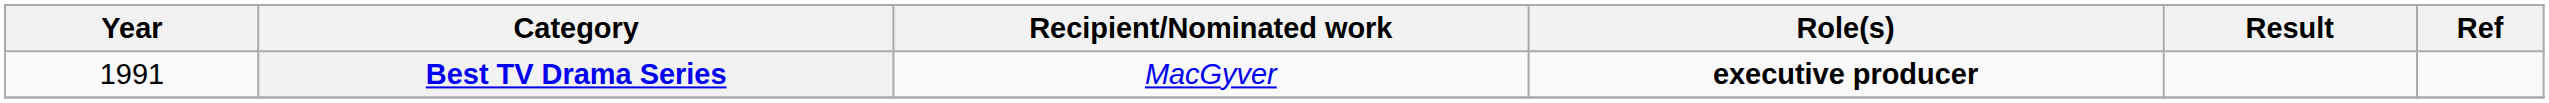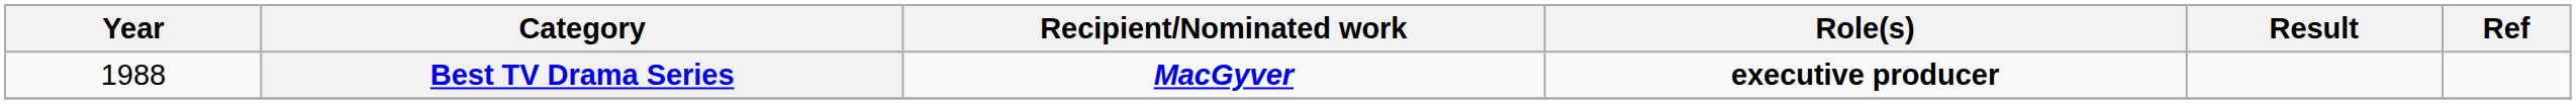Best TV Drama Series | Year: 1991 -> 1988
Best TV Drama Series | Recipient/Nominated work: normal -> bold
